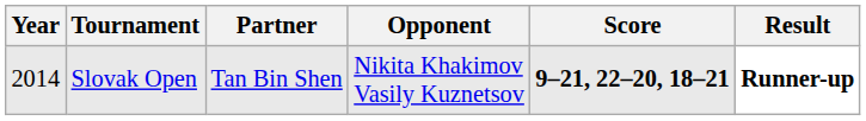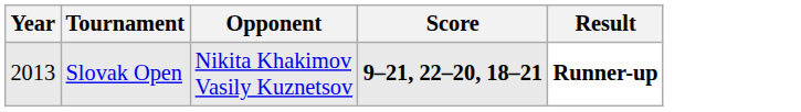- column: Partner | Tan Bin Shen
Slovak Open | Year: 2014 -> 2013
